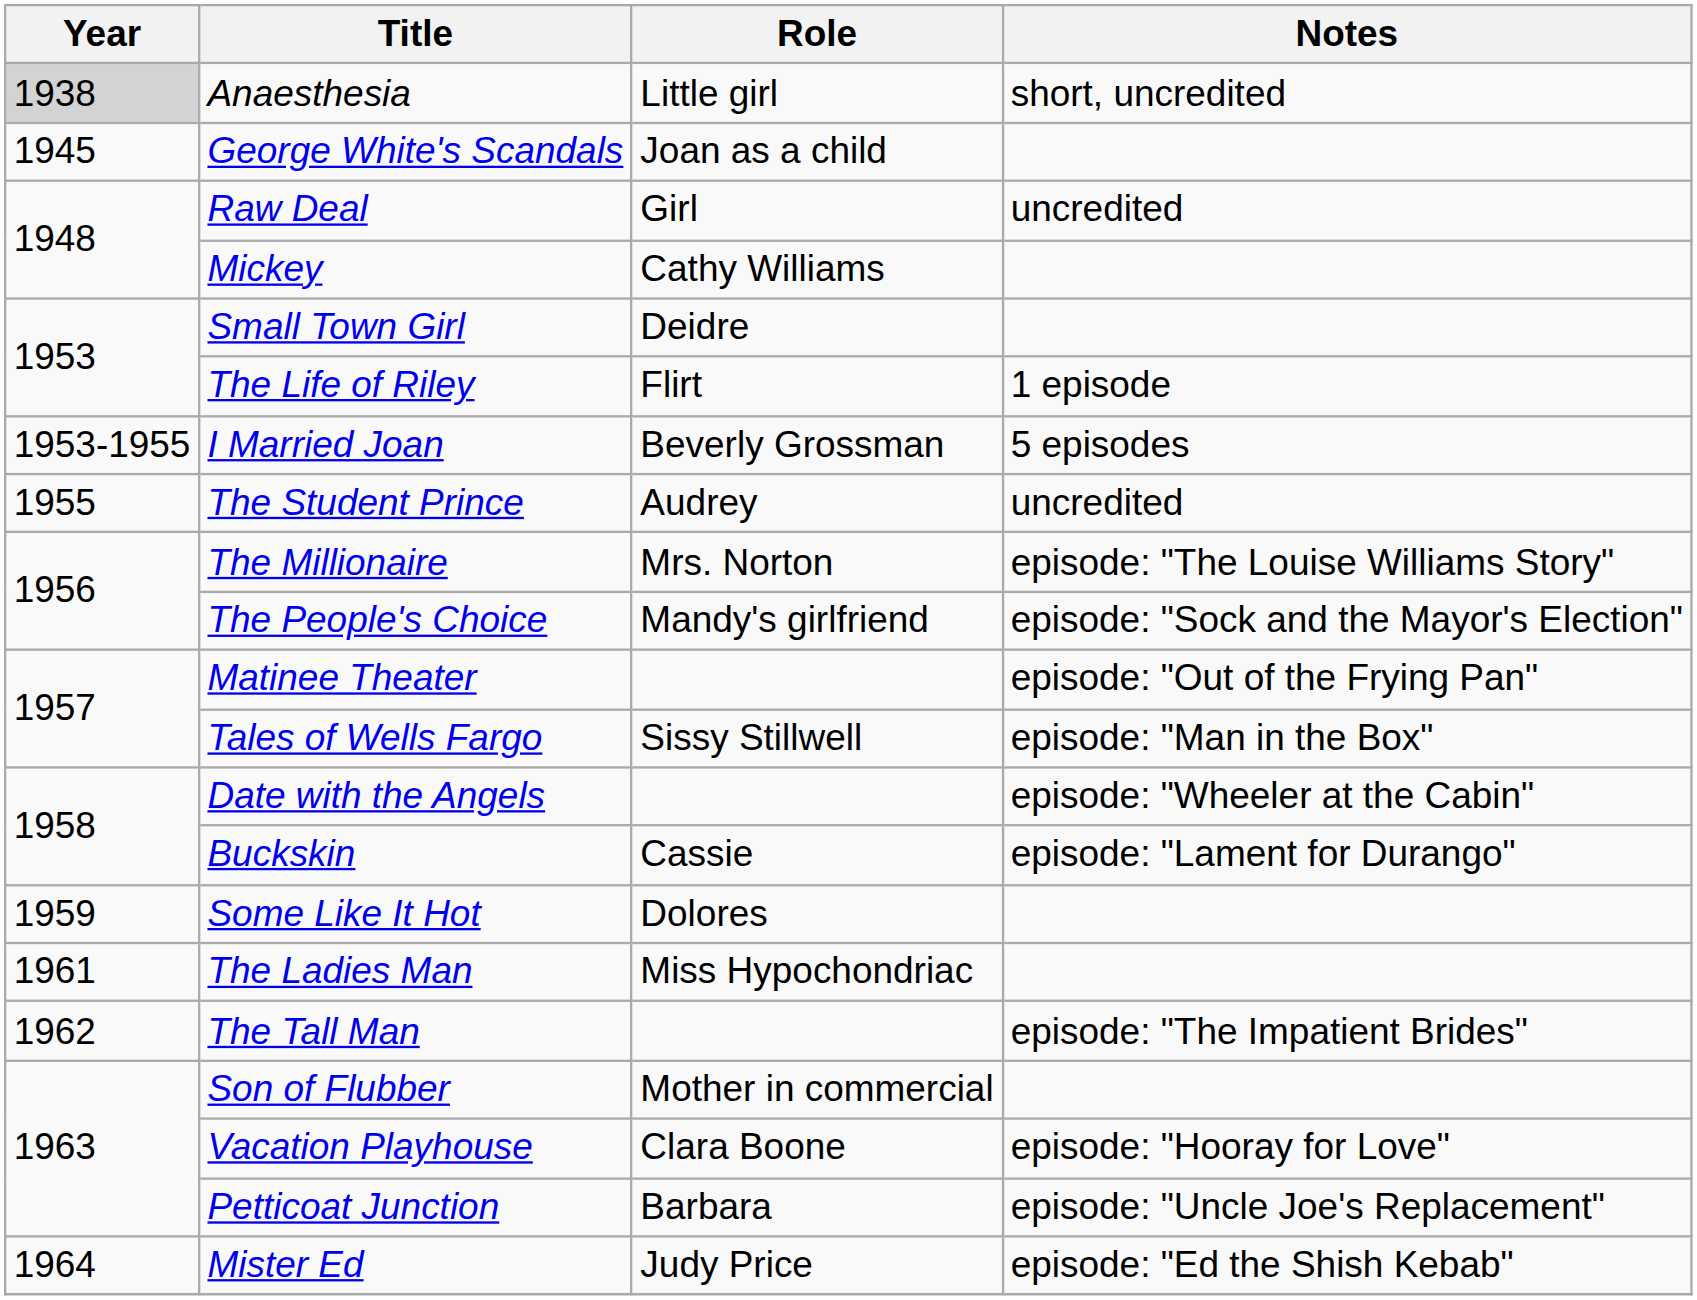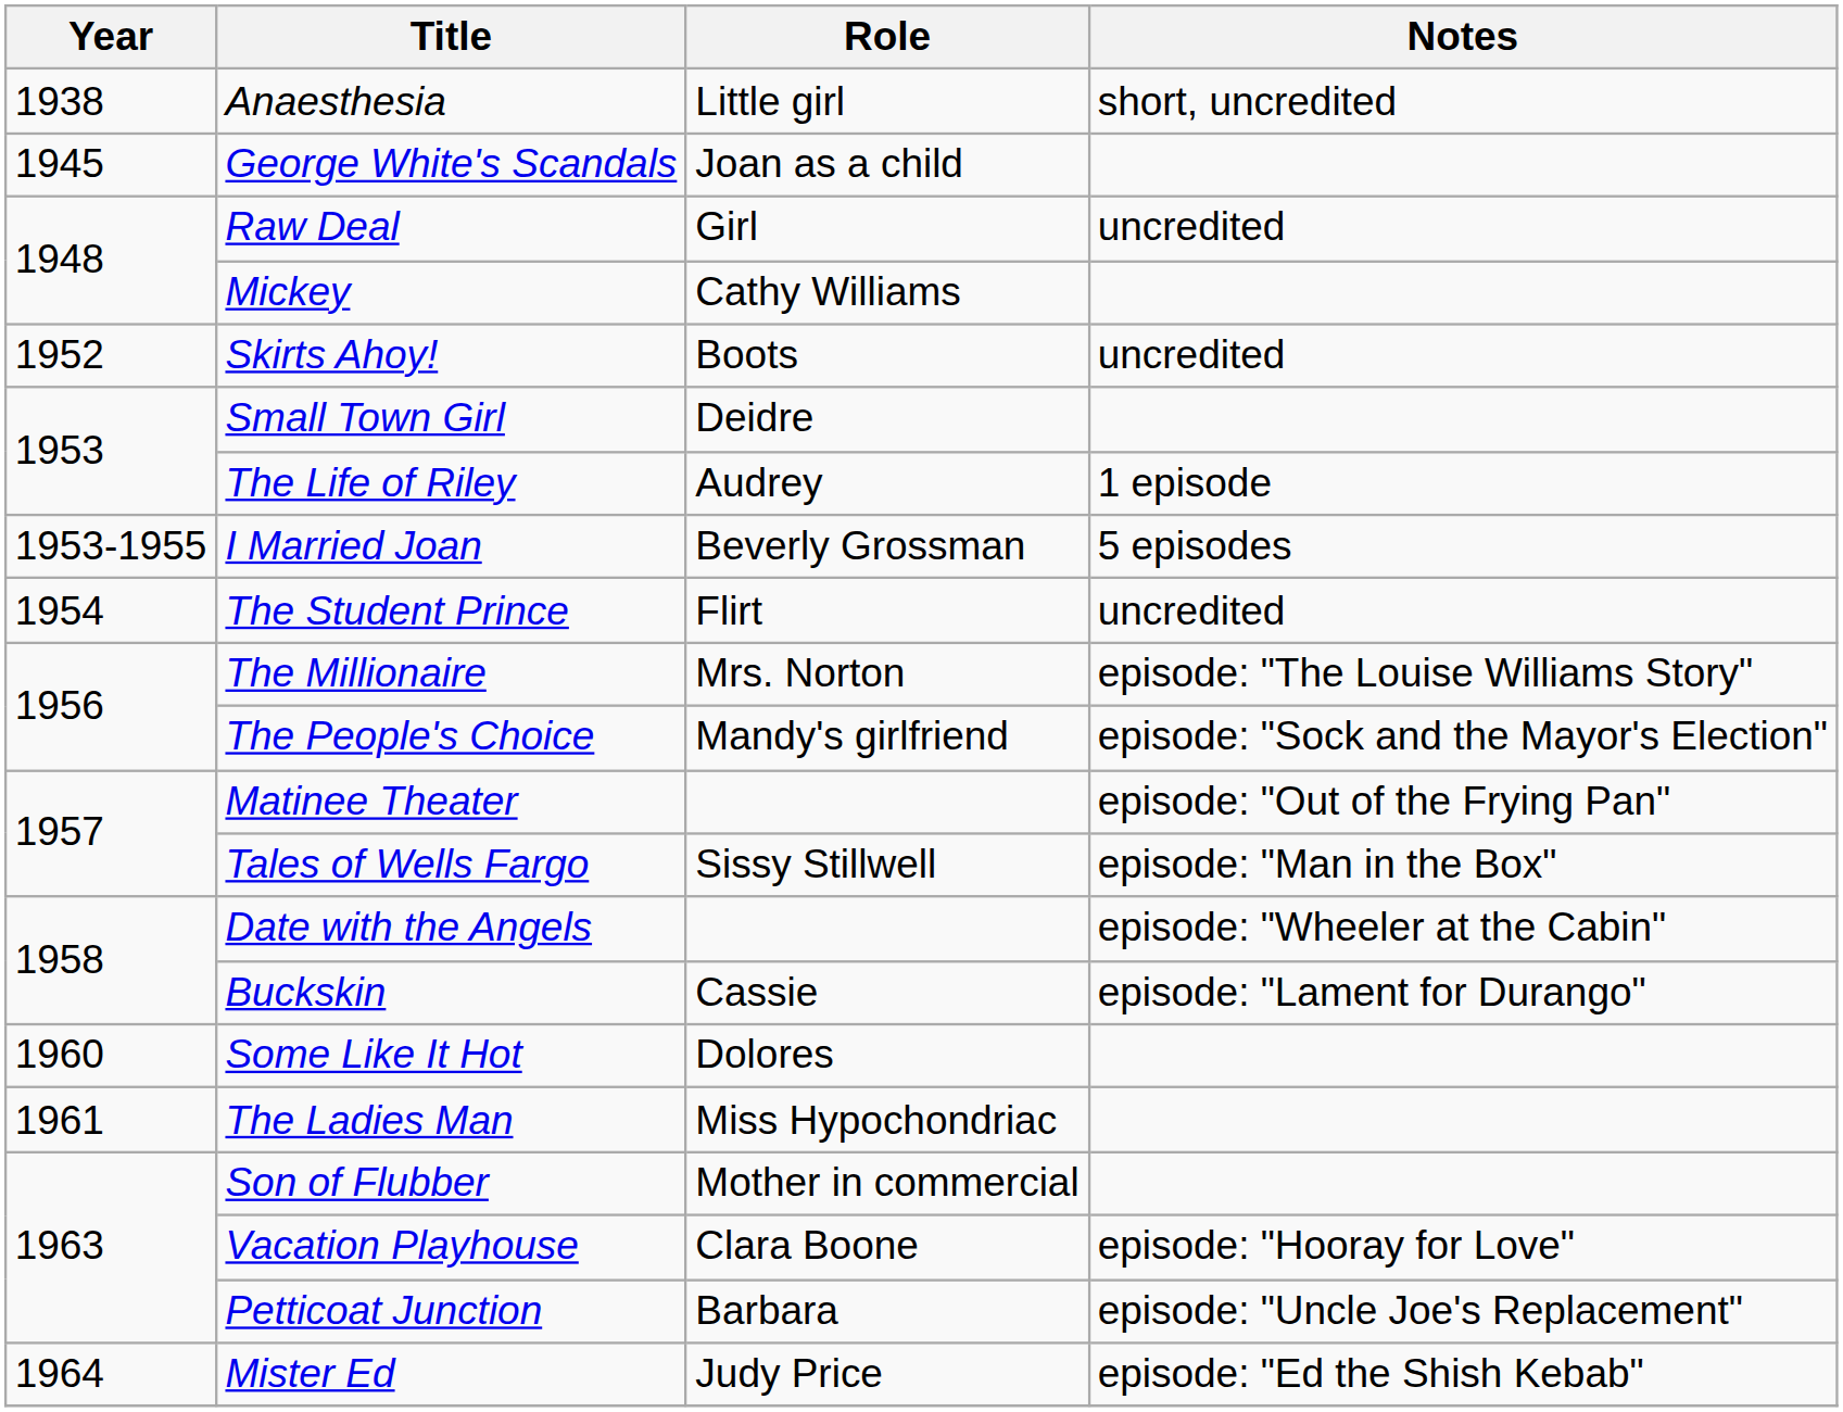Anaesthesia | Year: lightgrey background -> no background
+ row: 1952 | Skirts Ahoy! | Boots | uncredited
The Life of Riley | Role: Flirt -> Audrey
The Student Prince | Year: 1955 -> 1954
The Student Prince | Role: Audrey -> Flirt
Some Like It Hot | Year: 1959 -> 1960
- row: 1962 | The Tall Man | episode: "The Impatient Brides"
